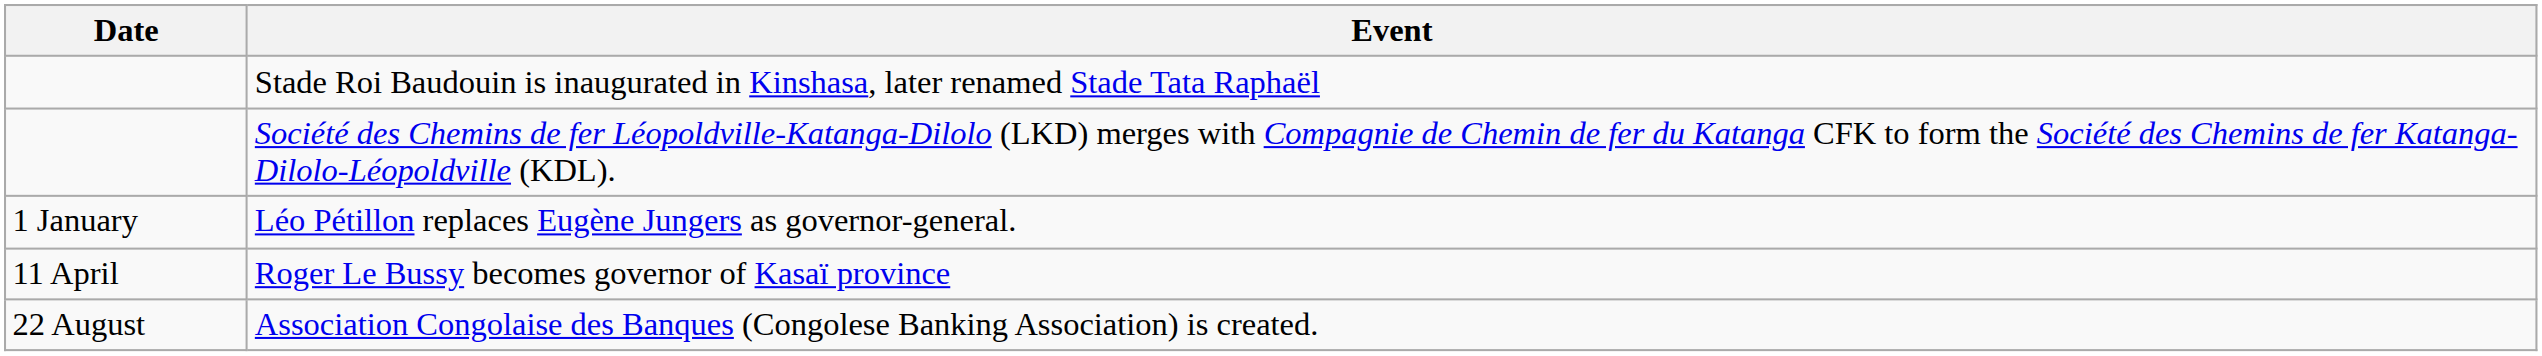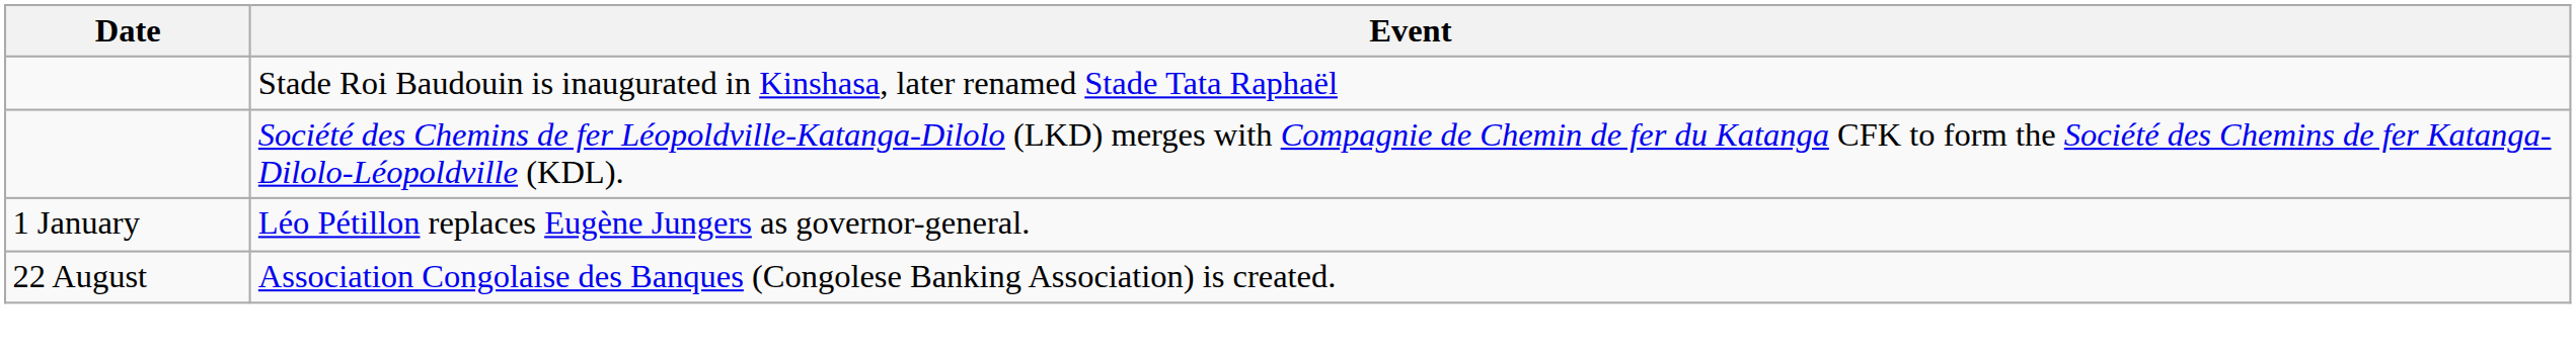- row: 11 April | Roger Le Bussy becomes governor of Kasaï province
